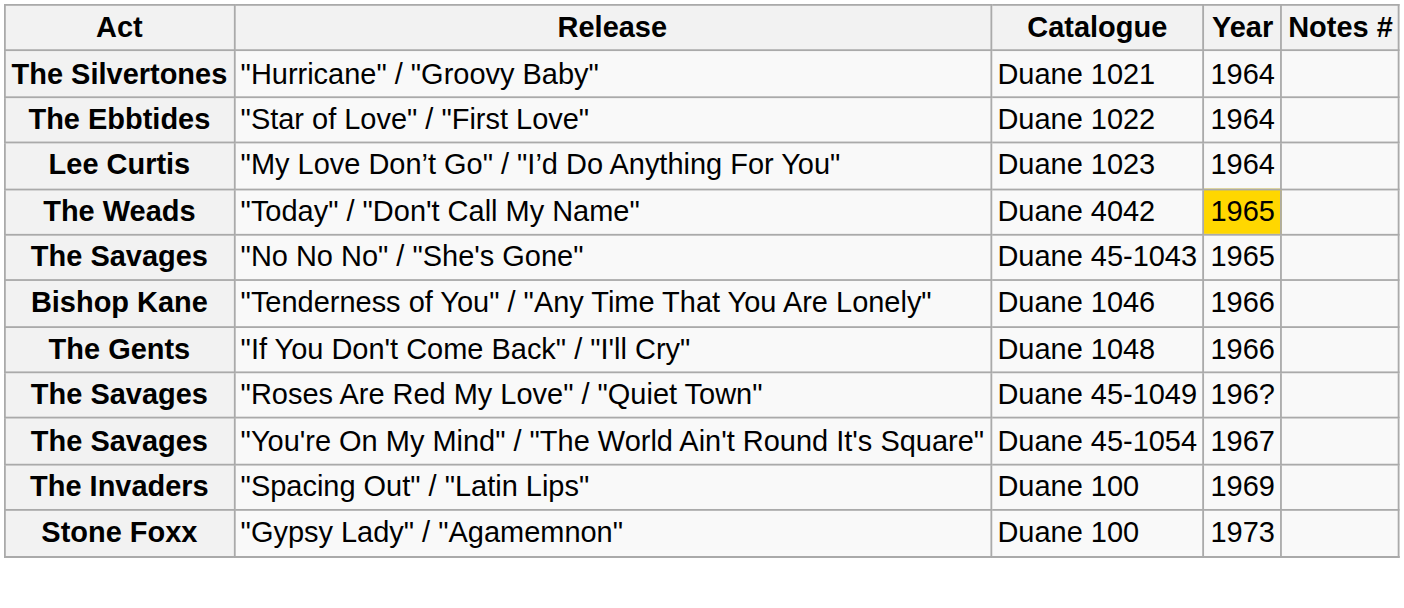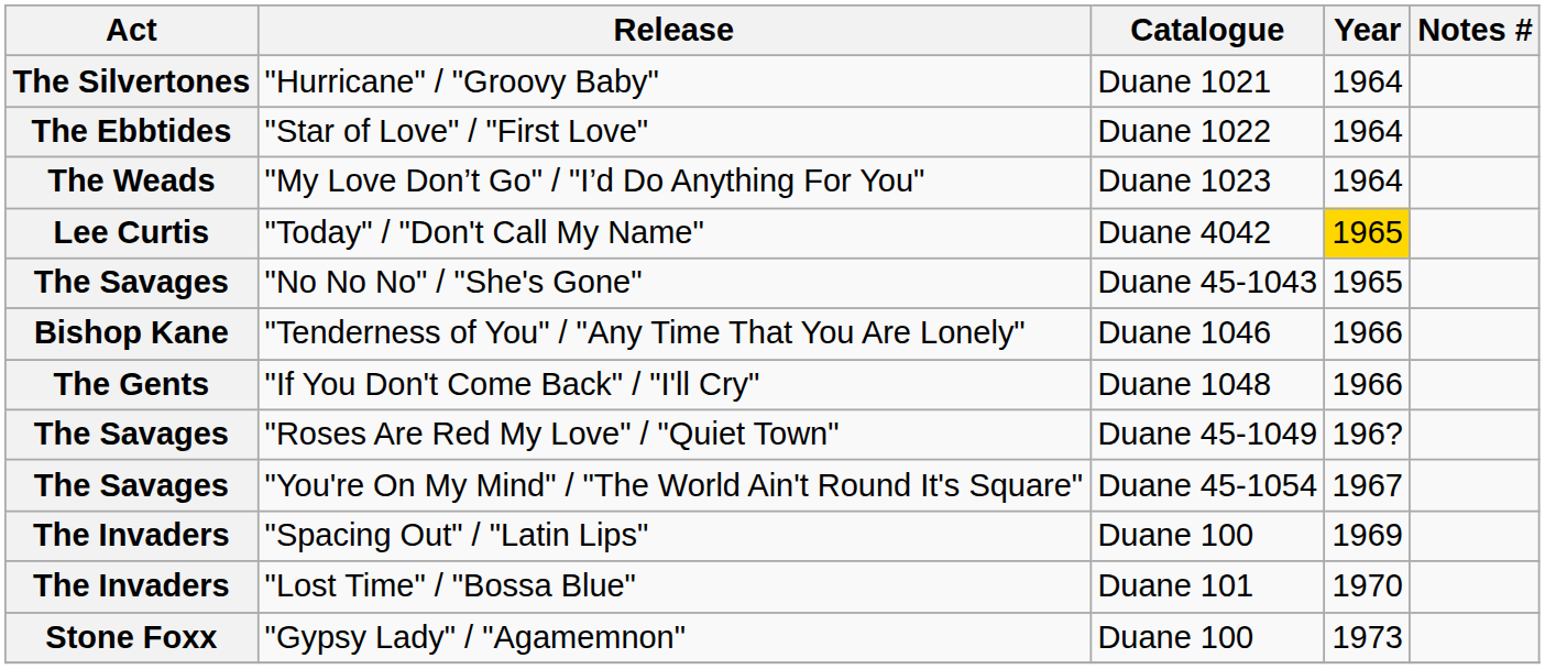"My Love Don’t Go" / "I’d Do Anything For You" | Act: Lee Curtis -> The Weads
"Today" / "Don't Call My Name" | Act: The Weads -> Lee Curtis
+ row: The Invaders | "Lost Time" / "Bossa Blue" | Duane 101 | 1970
